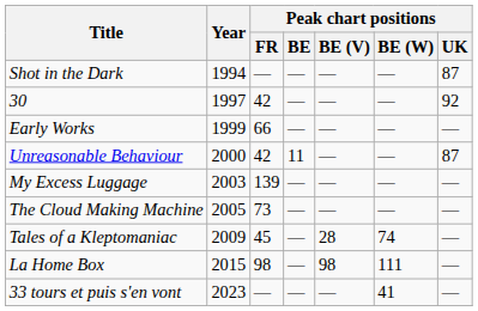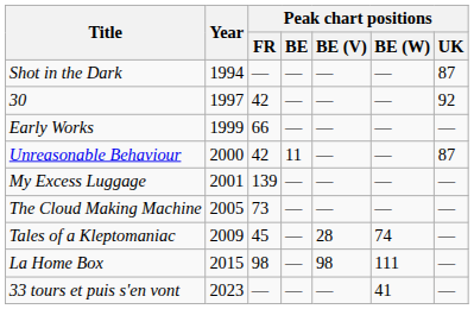My Excess Luggage | Year: 2003 -> 2001
